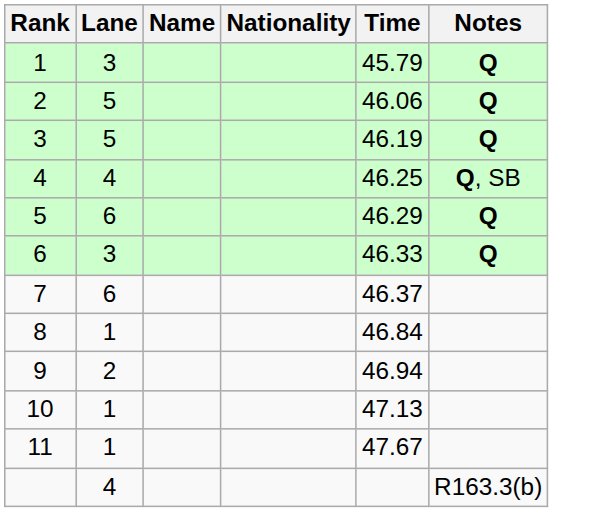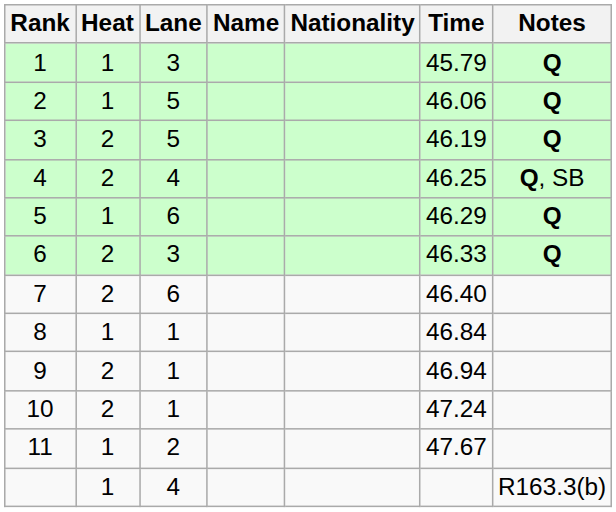+ column: Heat | 1 | 1 | 2 | 2 | 1 | 2 | 2 | 1 | 2 | 2 | 1 | 1
7 | Time: 46.37 -> 46.40
9 | Lane: 2 -> 1
10 | Time: 47.13 -> 47.24
11 | Lane: 1 -> 2
